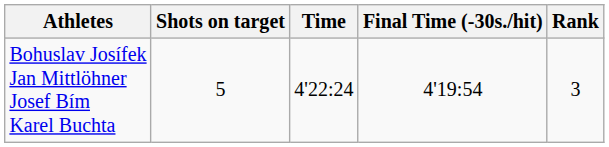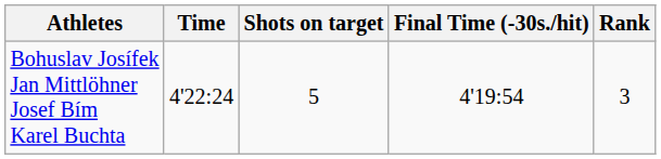columns swapped: Time <-> Shots on target
